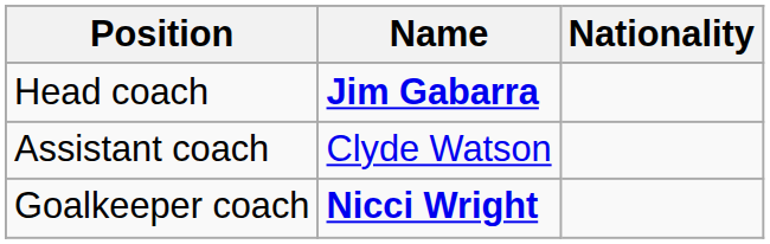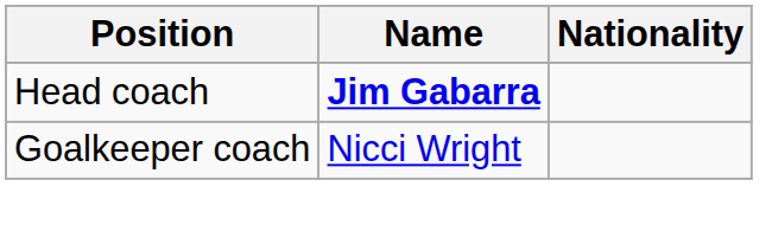- row: Assistant coach | Clyde Watson
Goalkeeper coach | Name: bold -> normal
